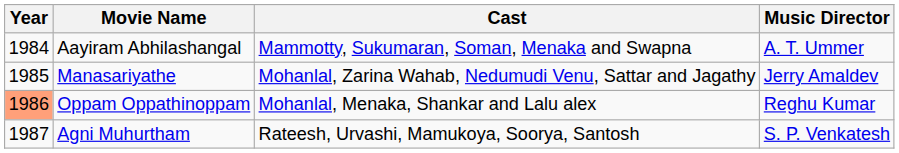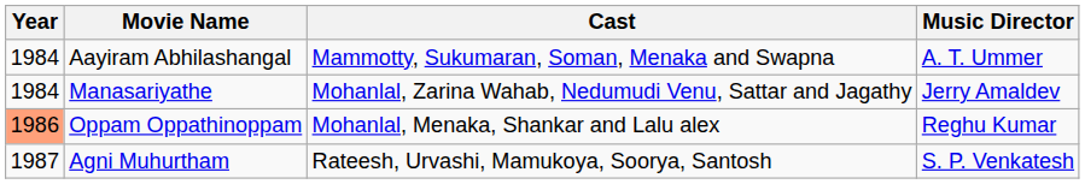Manasariyathe | Year: 1985 -> 1984
